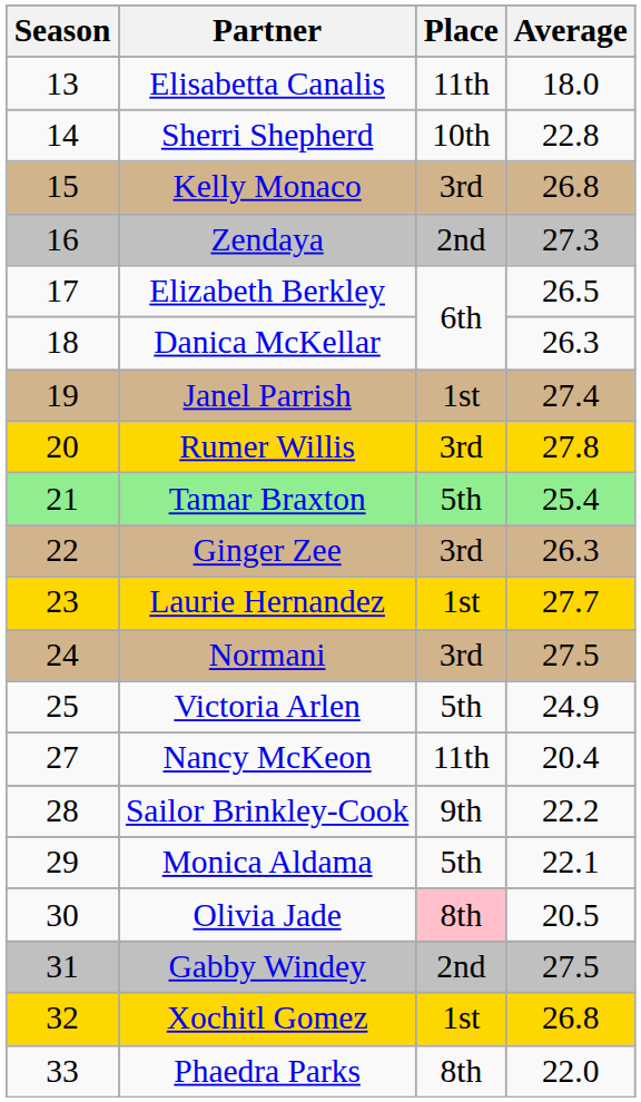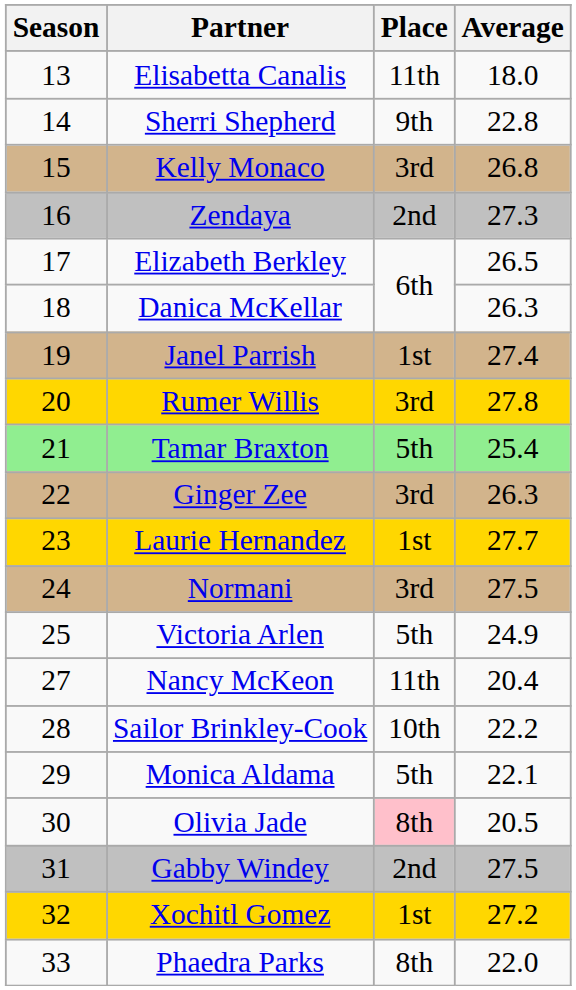Sherri Shepherd | Place: 10th -> 9th
Sailor Brinkley-Cook | Place: 9th -> 10th
Xochitl Gomez | Average: 26.8 -> 27.2
